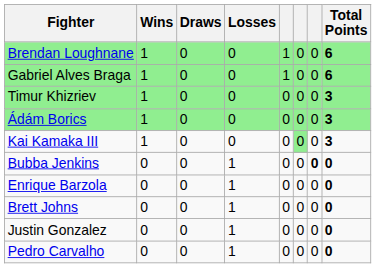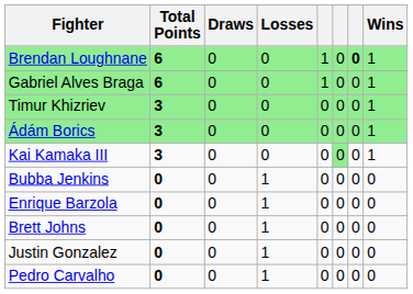columns swapped: Wins <-> Total Points
Brendan Loughnane | column 7: normal -> bold
Bubba Jenkins | column 7: bold -> normal
